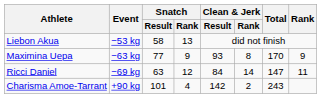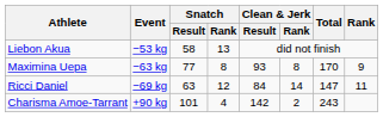Maximina Uepa | Snatch / Rank: 9 -> 8
